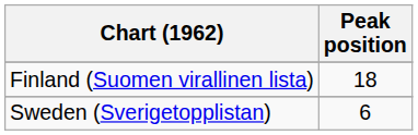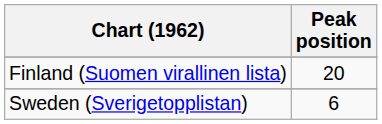Finland (Suomen virallinen lista) | Peak position: 18 -> 20
